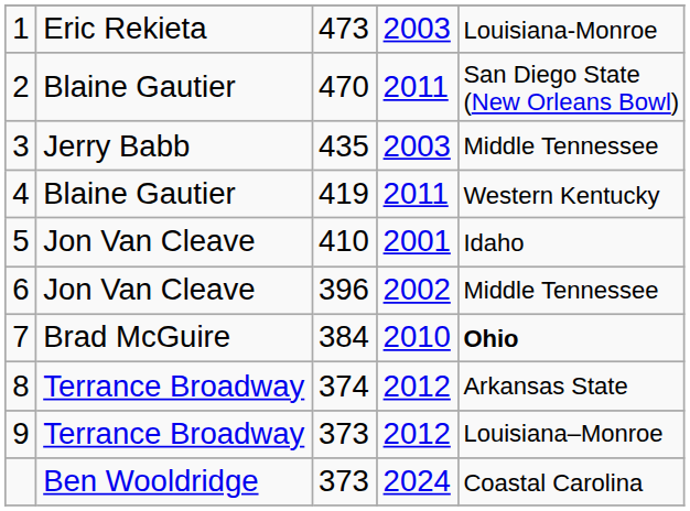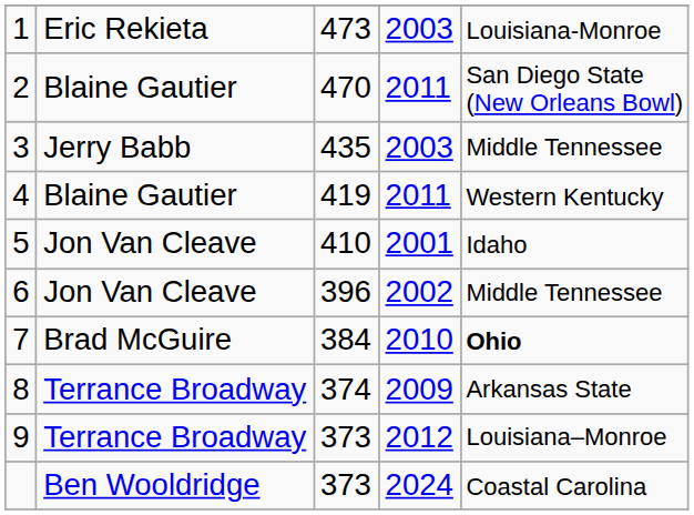8 | column 4: 2012 -> 2009
